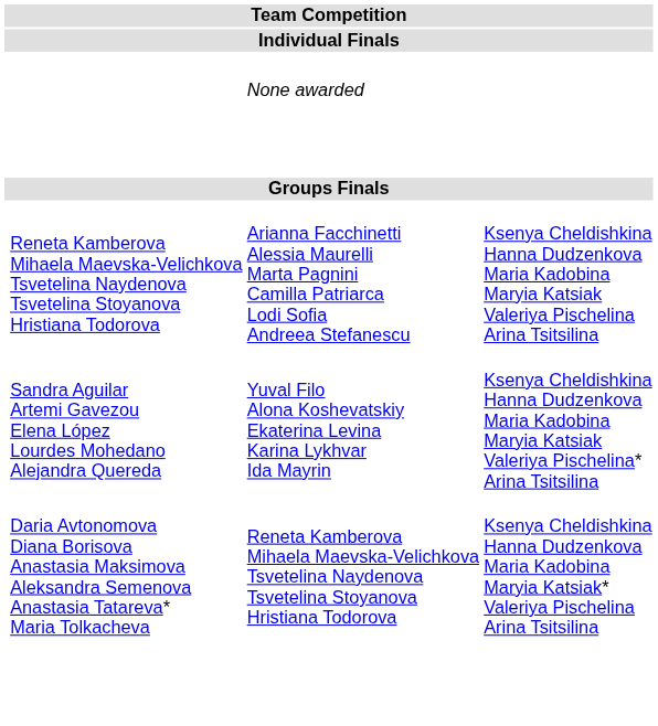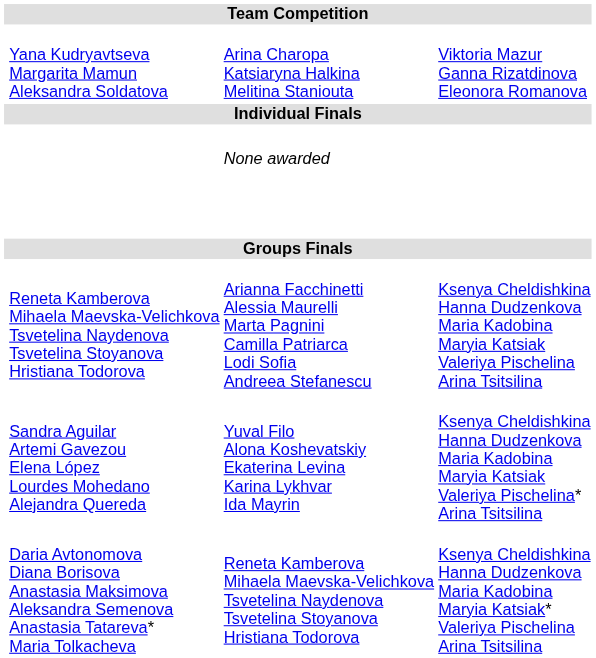+ row: Yana Kudryavtseva Margarita Mamun Aleksandra Soldatova | Arina Charopa Katsiaryna Halkina Melitina Staniouta | Viktoria Mazur Ganna Rizatdinova Eleonora Romanova
